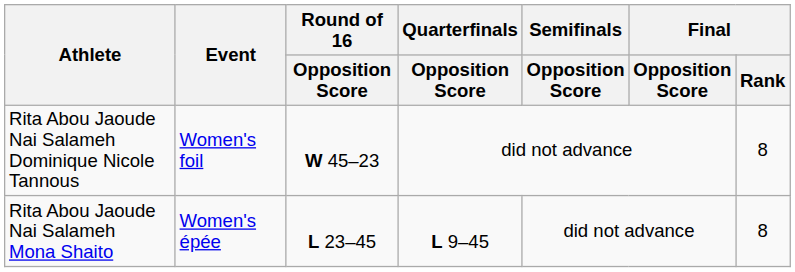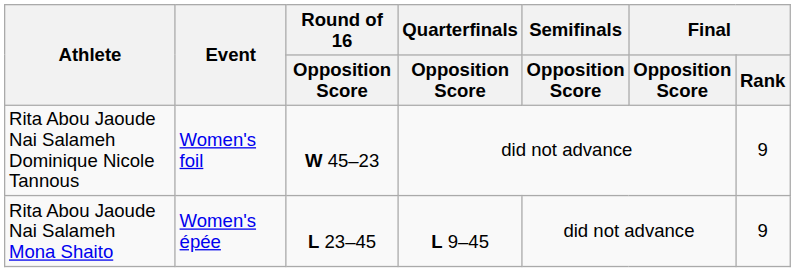Rita Abou Jaoude Nai Salameh Dominique Nicole Tannous | Final / Rank: 8 -> 9
Rita Abou Jaoude Nai Salameh Mona Shaito | Final / Rank: 8 -> 9
